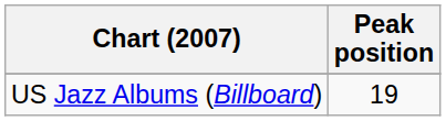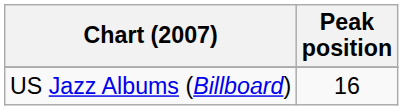US Jazz Albums (Billboard) | Peak position: 19 -> 16
